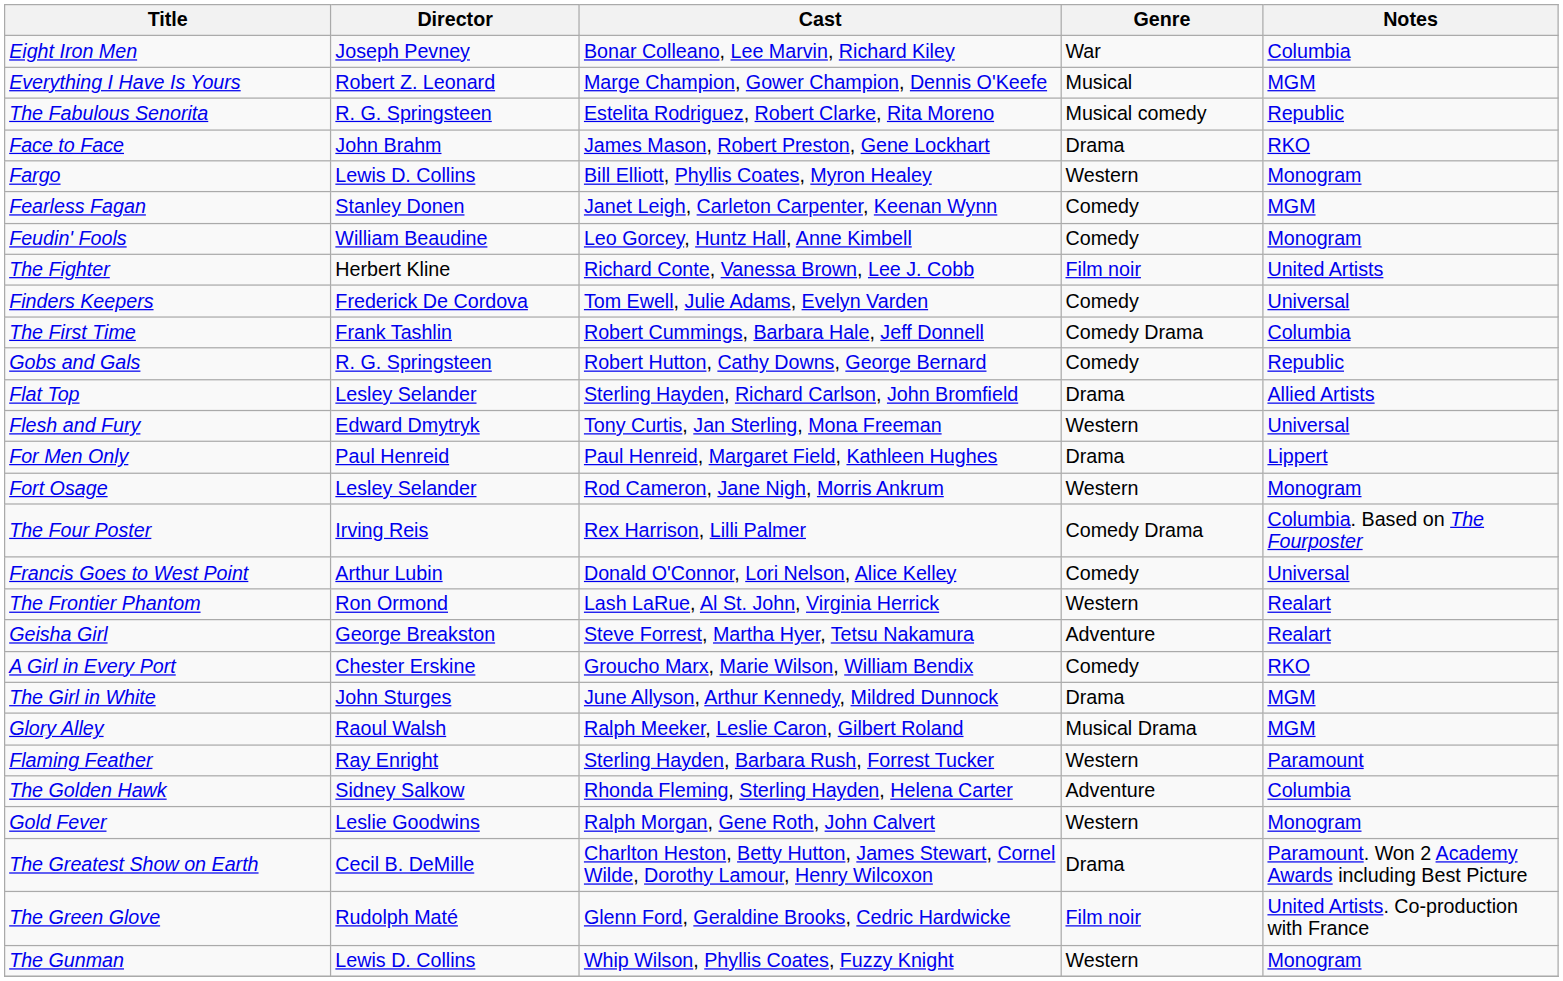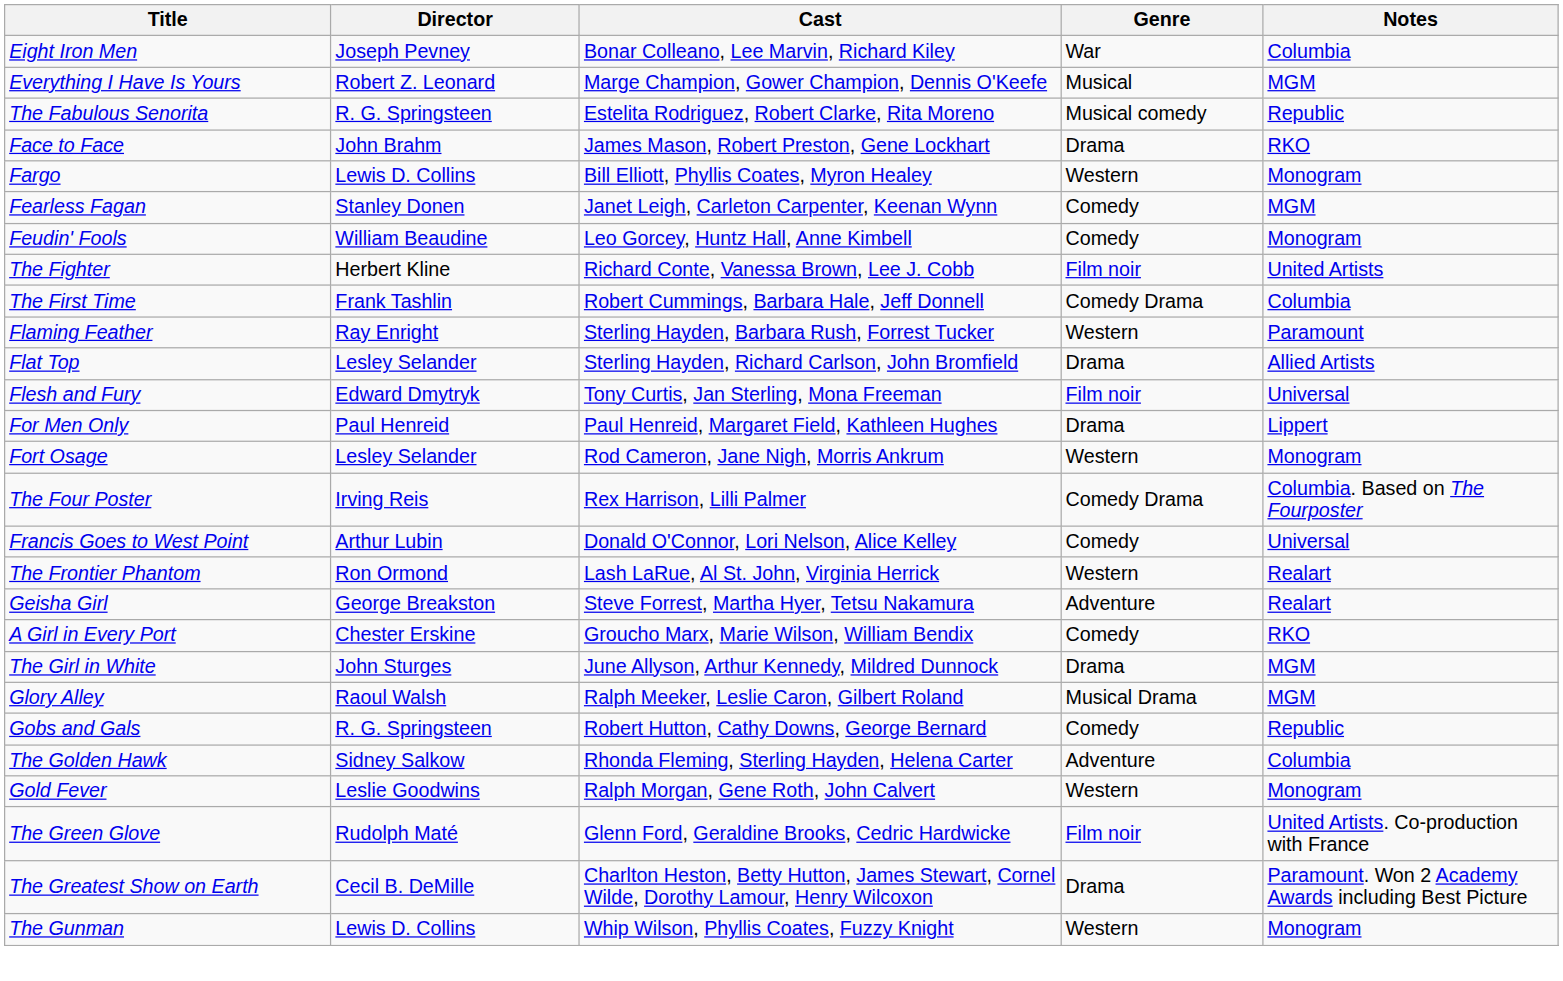- row: Finders Keepers | Frederick De Cordova | Tom Ewell, Julie Adams, Evelyn Varden | Comedy | Universal
rows swapped: Flaming Feather <-> Gobs and Gals
Flesh and Fury | Genre: Western -> Film noir
rows swapped: The Greatest Show on Earth <-> The Green Glove
